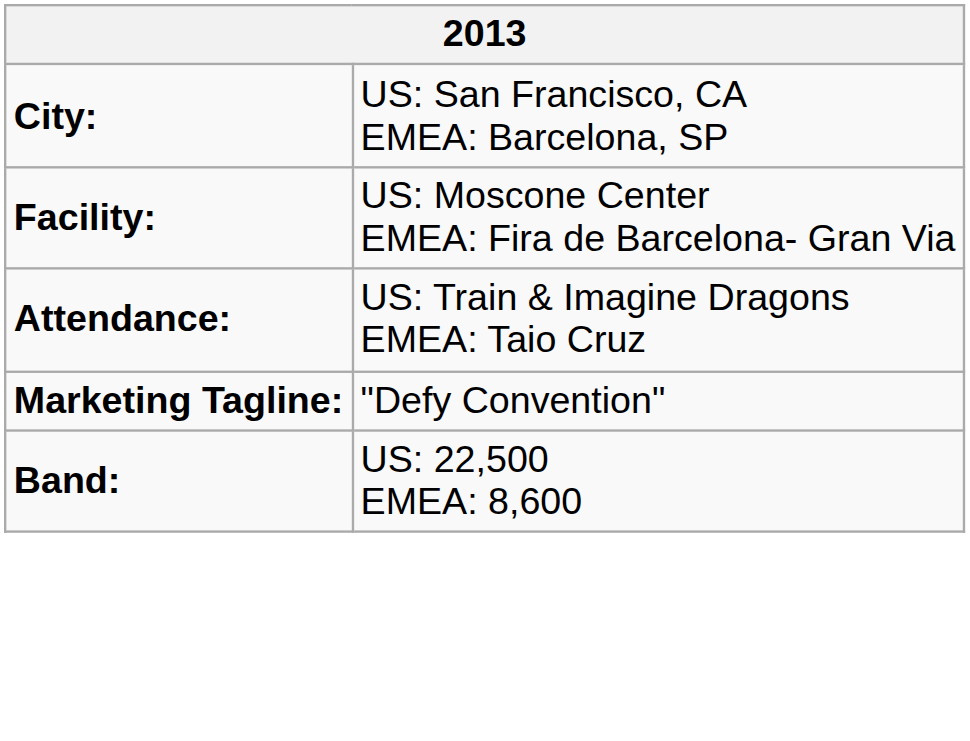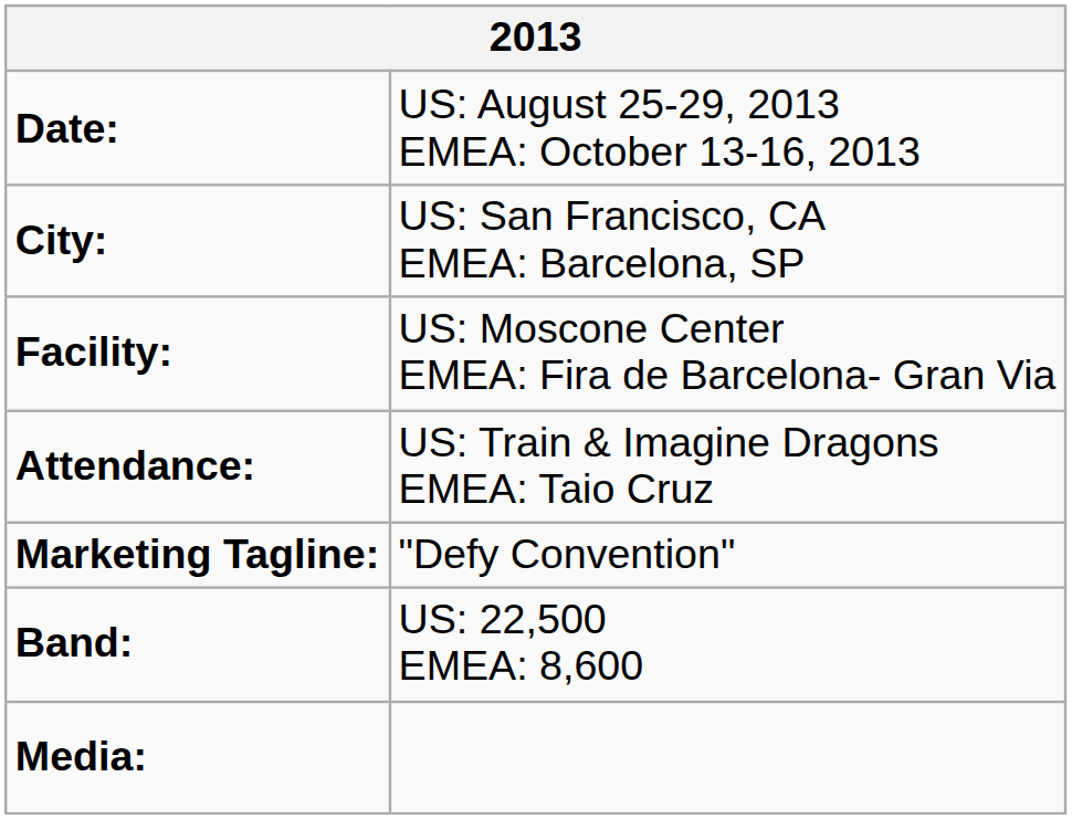+ row: Date: | US: August 25-29, 2013 EMEA: October 13-16, 2013
+ row: Media:
